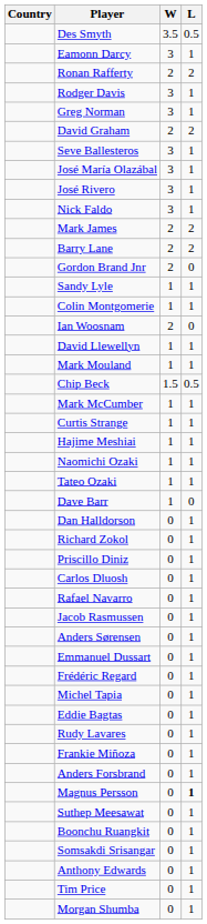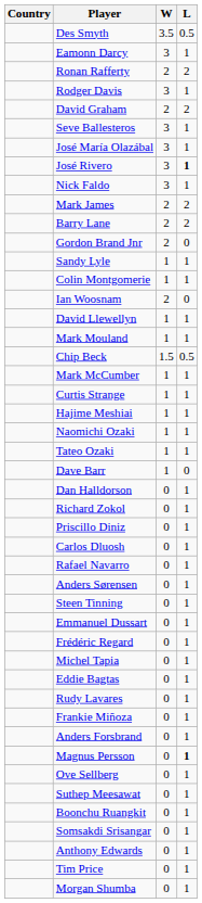- row: Greg Norman | 3 | 1
José Rivero | L: normal -> bold
- row: Jacob Rasmussen | 0 | 1
+ row: Steen Tinning | 0 | 1
+ row: Ove Sellberg | 0 | 1
